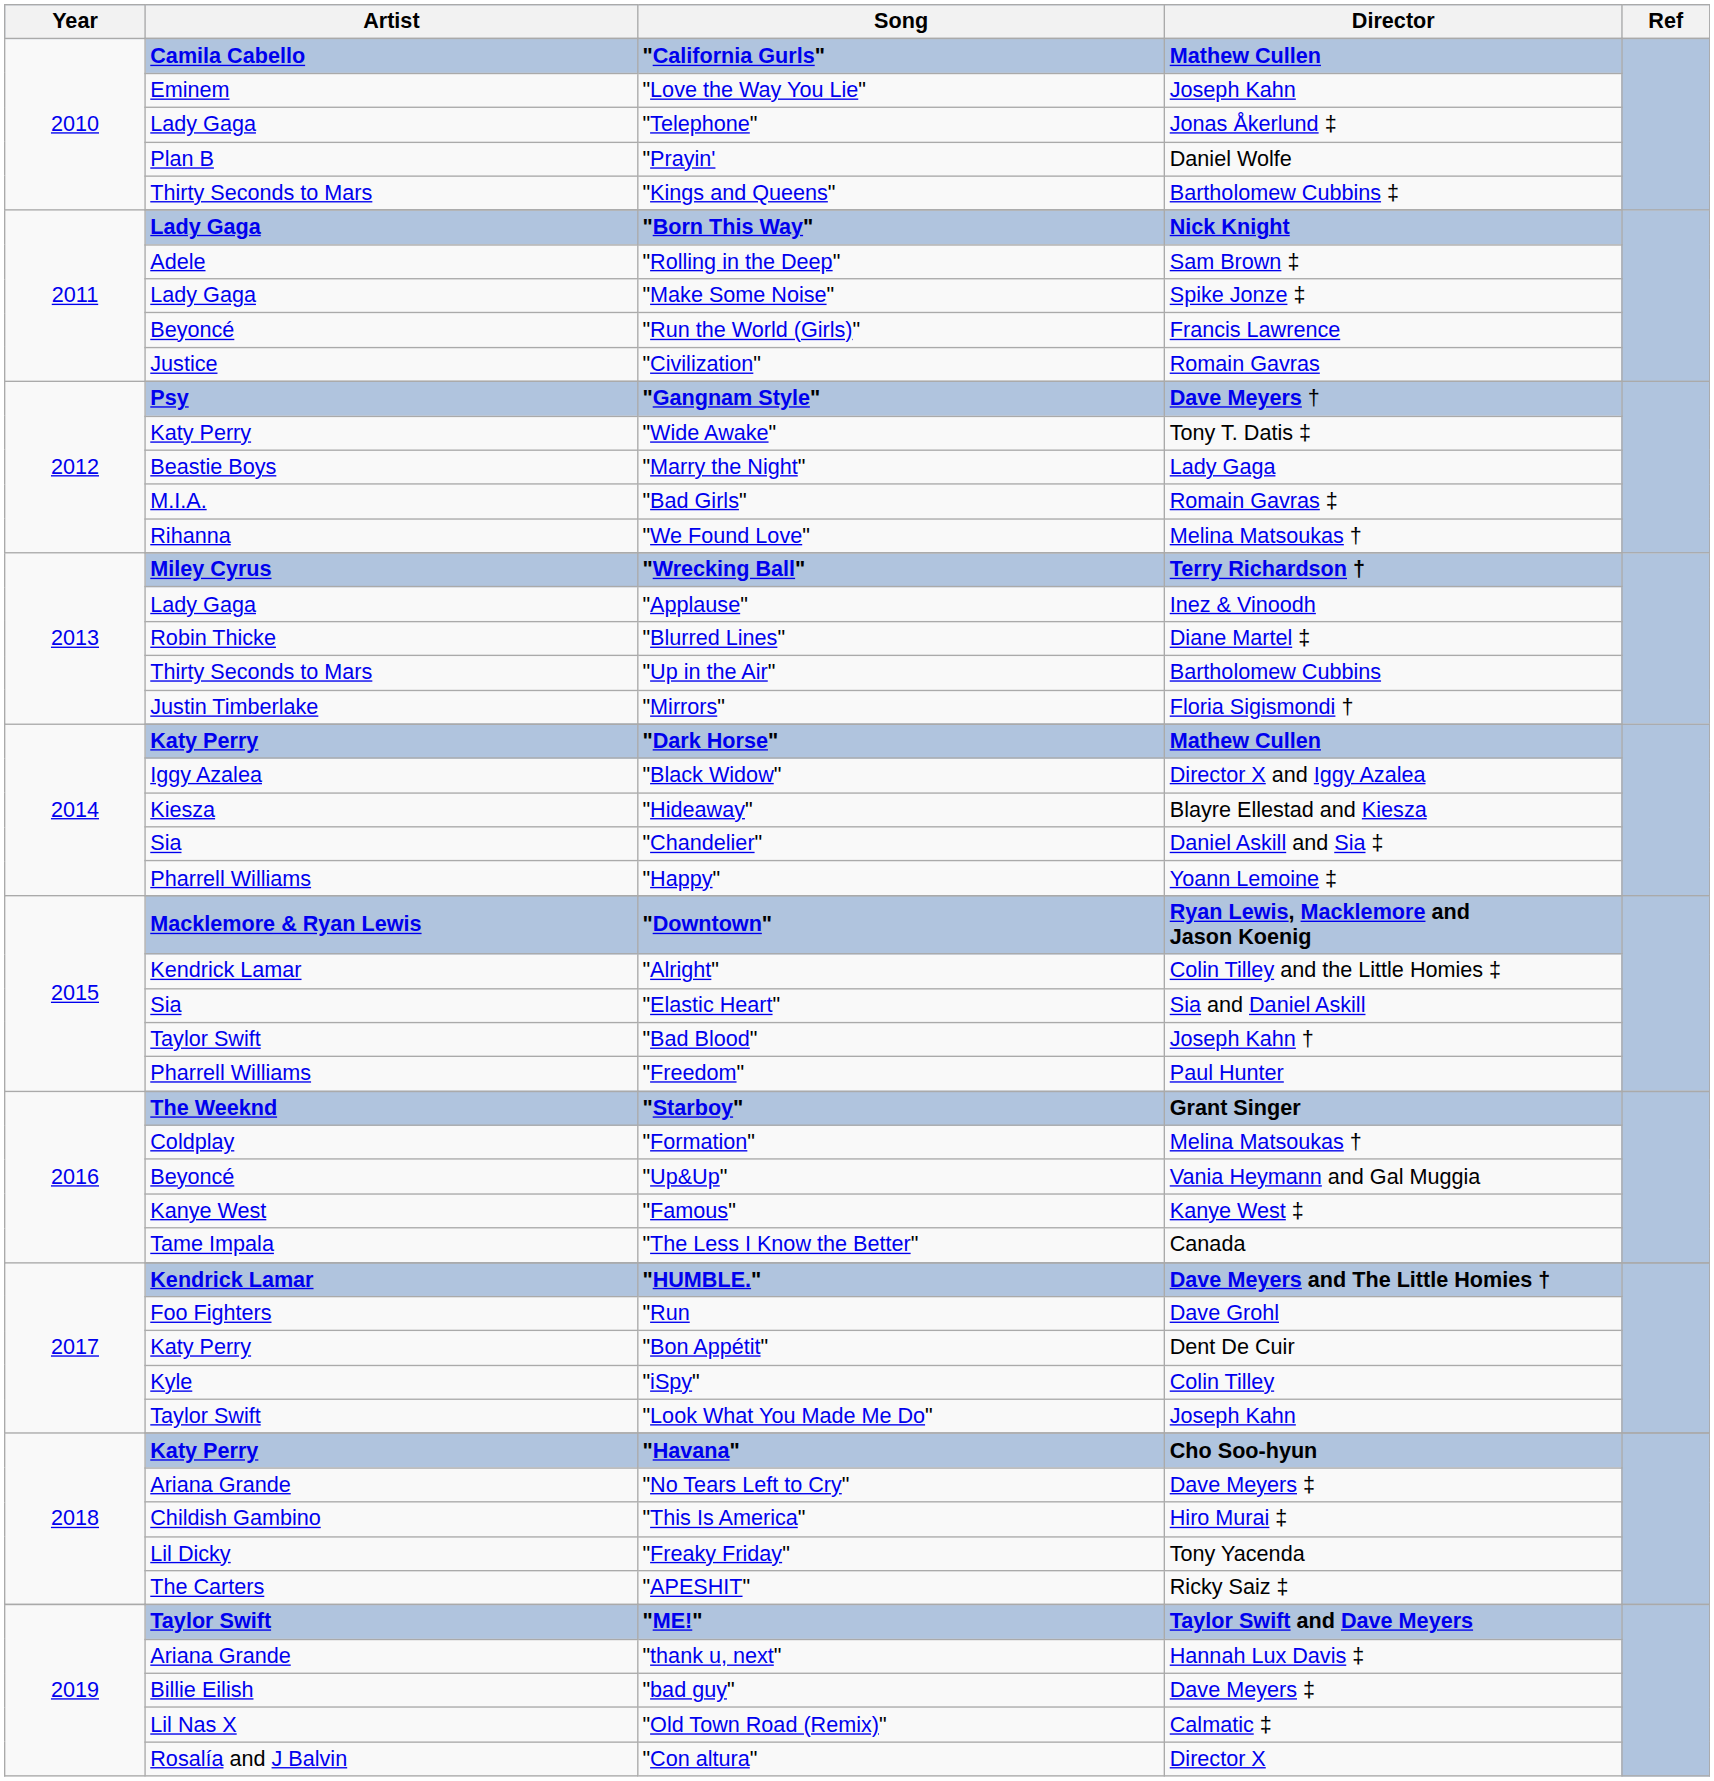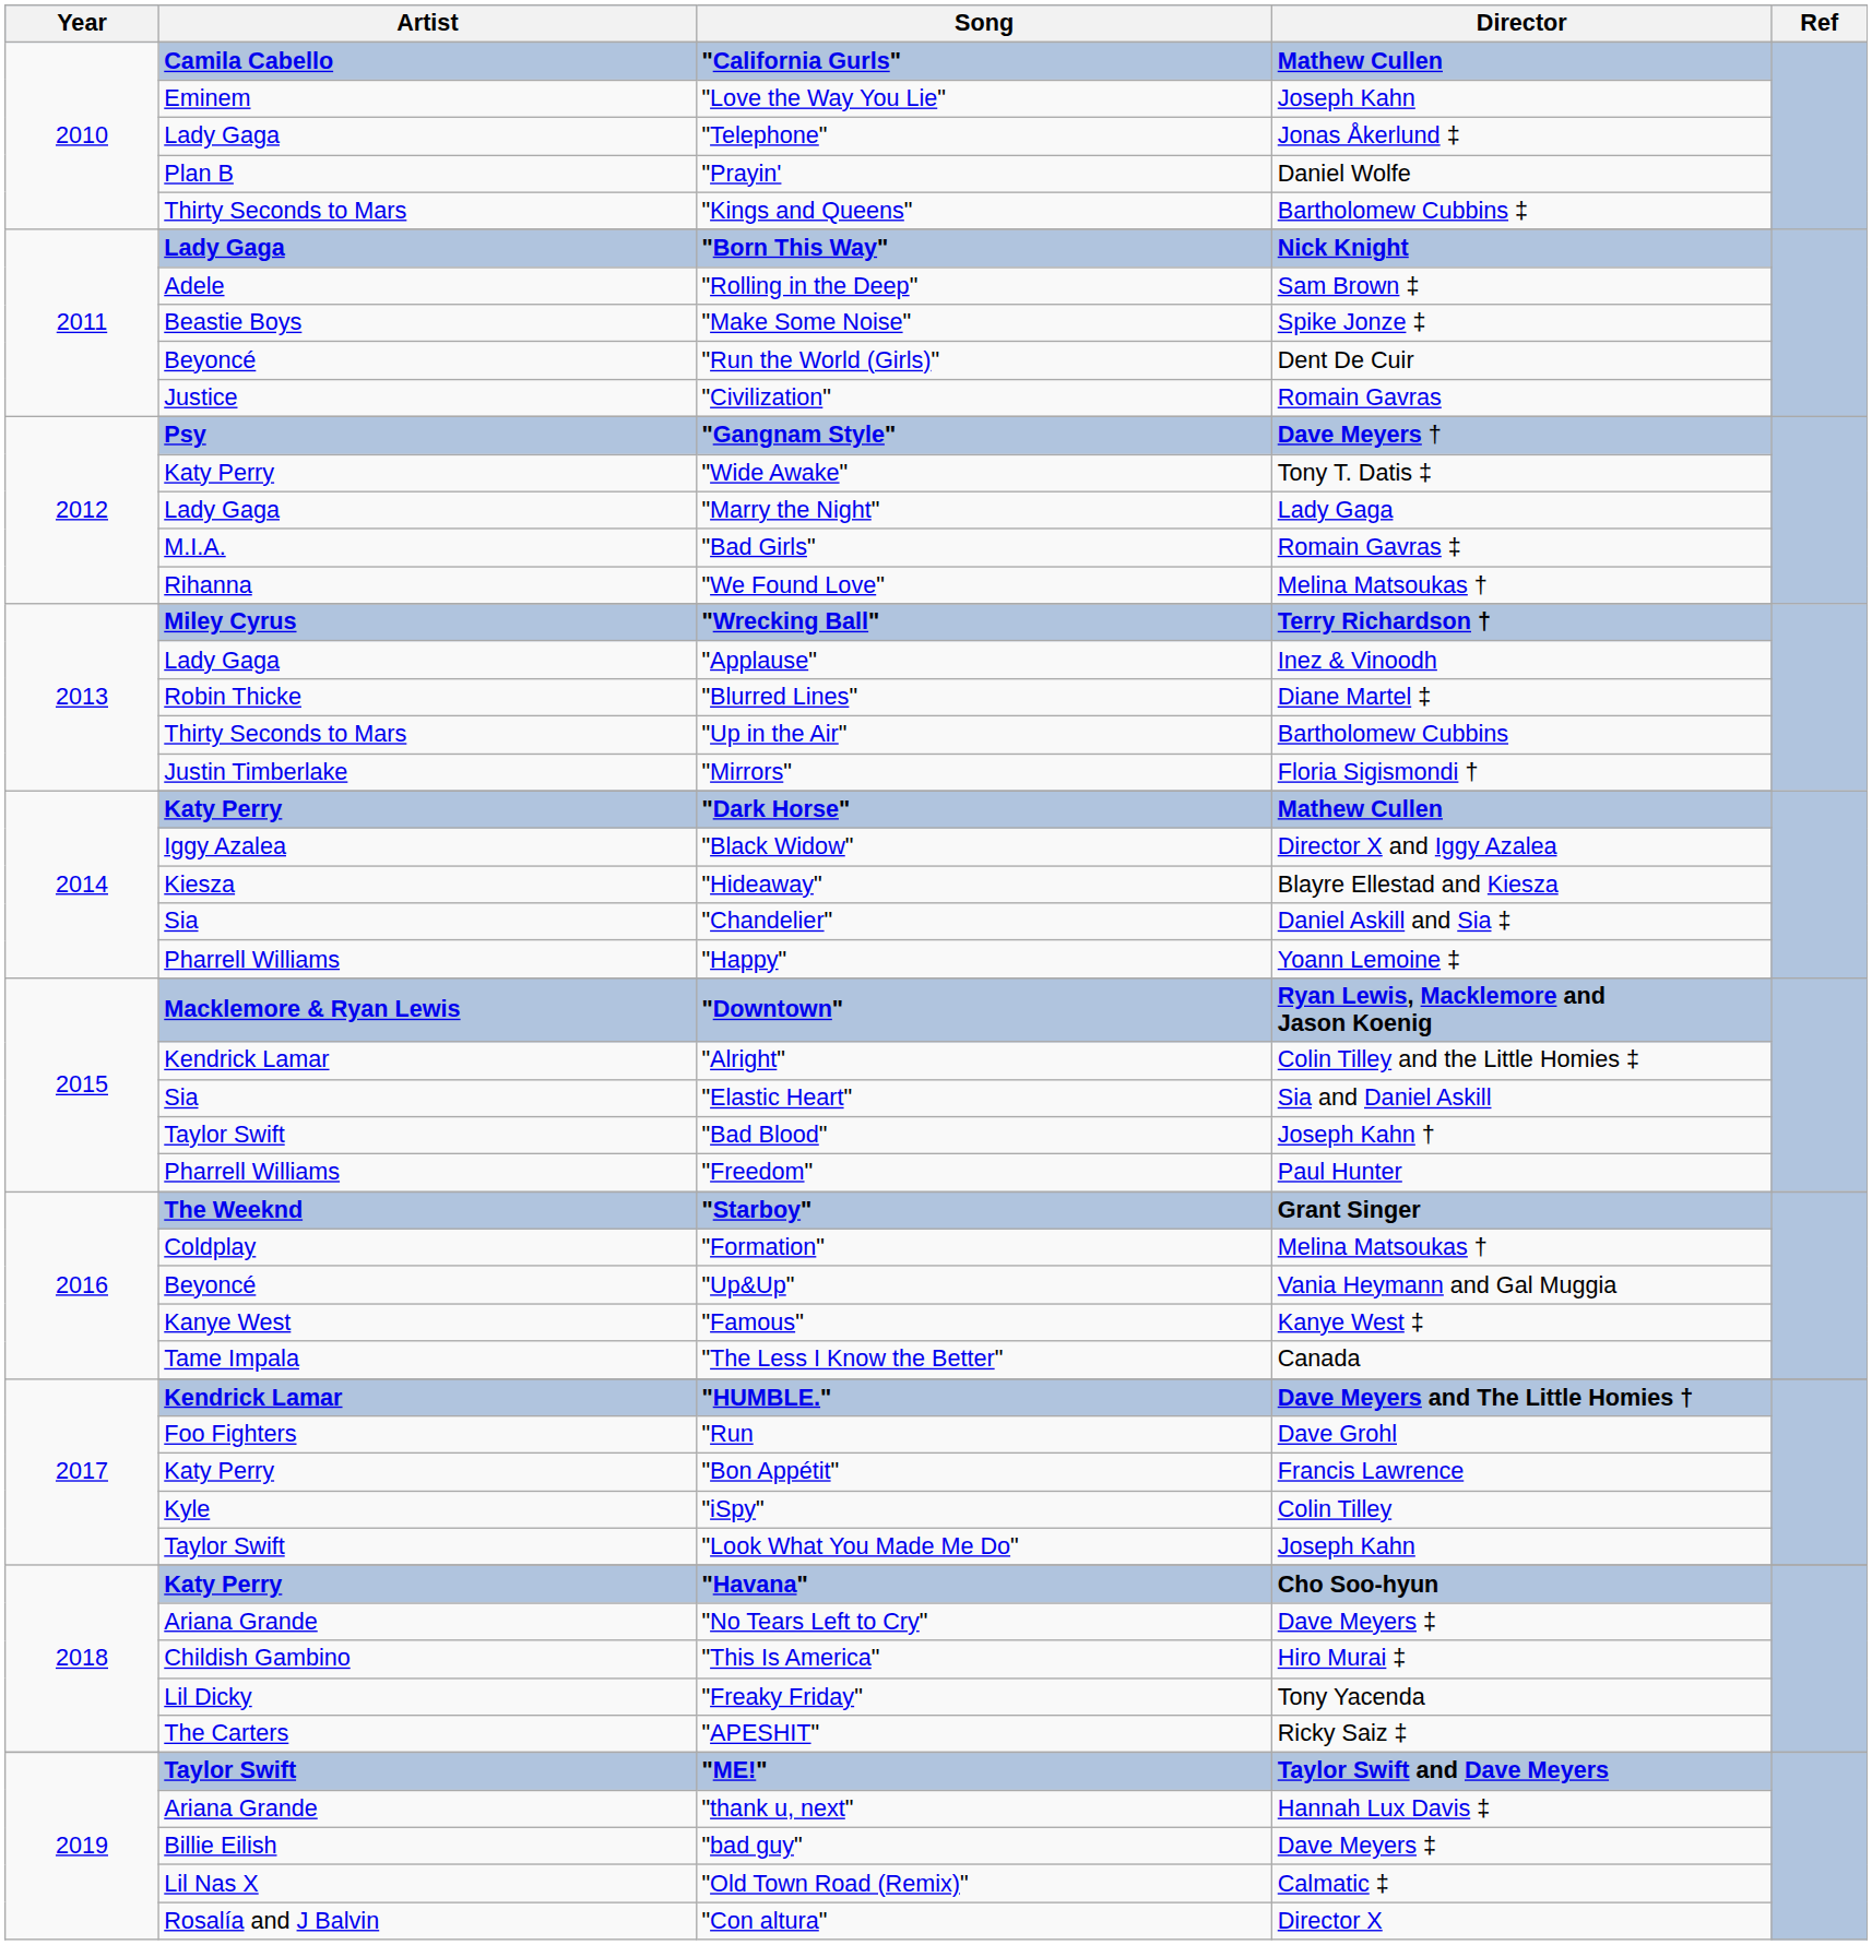"Make Some Noise" | Artist: Lady Gaga -> Beastie Boys
"Run the World (Girls)" | Director: Francis Lawrence -> Dent De Cuir
"Marry the Night" | Artist: Beastie Boys -> Lady Gaga
"Bon Appétit" | Director: Dent De Cuir -> Francis Lawrence
